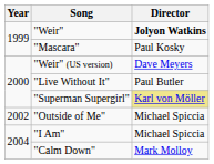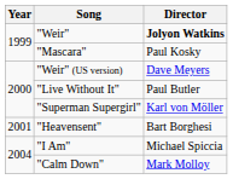"Superman Supergirl" | Director: khaki background -> no background
+ row: 2001 | "Heavensent" | Bart Borghesi
- row: 2002 | "Outside of Me" | Michael Spiccia
